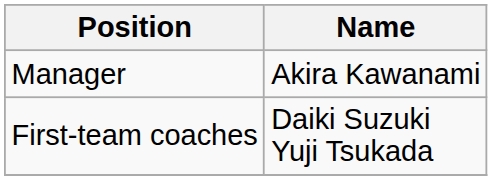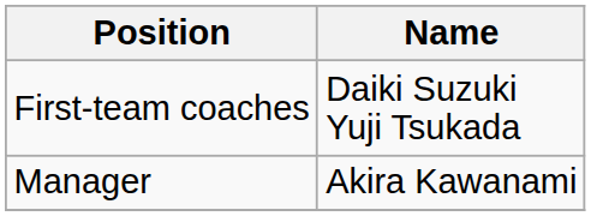rows swapped: Manager <-> First-team coaches
